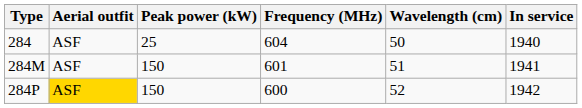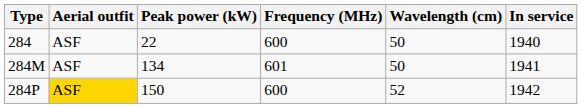284 | Peak power (kW): 25 -> 22
284 | Frequency (MHz): 604 -> 600
284M | Peak power (kW): 150 -> 134
284M | Wavelength (cm): 51 -> 50
